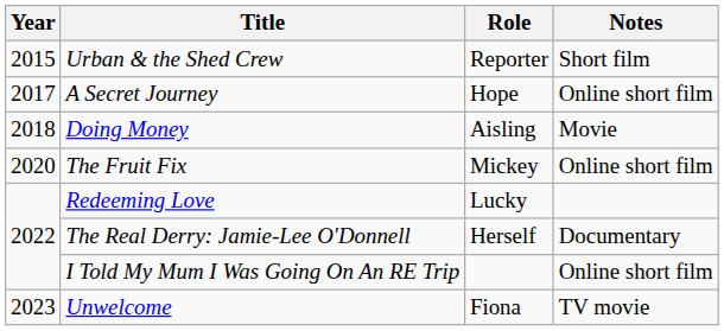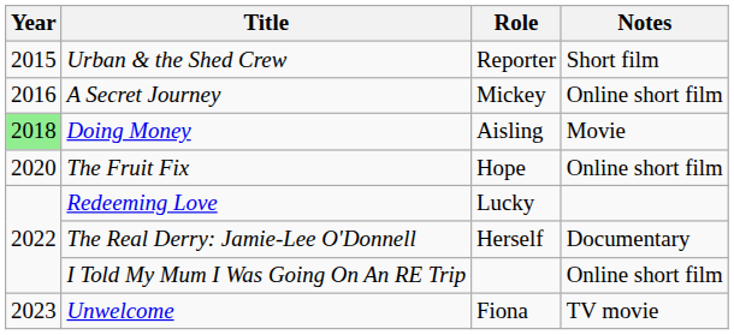A Secret Journey | Year: 2017 -> 2016
A Secret Journey | Role: Hope -> Mickey
Doing Money | Year: no background -> lightgreen background
The Fruit Fix | Role: Mickey -> Hope
